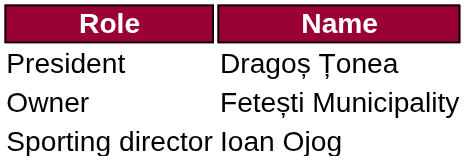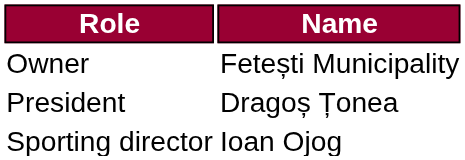rows swapped: Owner <-> President
